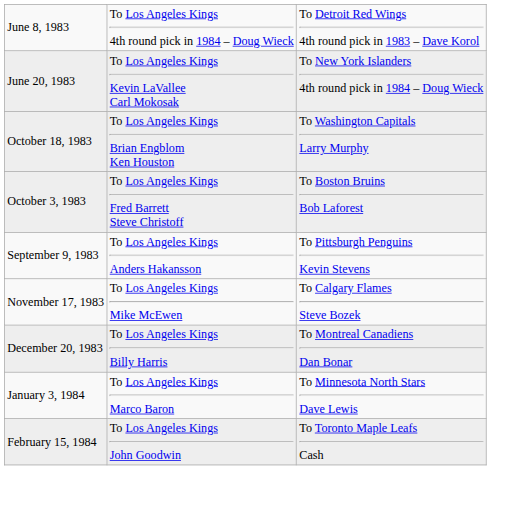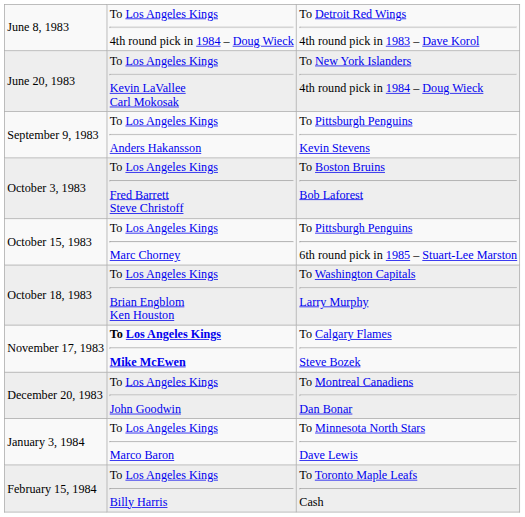rows swapped: September 9, 1983 <-> October 18, 1983
+ row: October 15, 1983 | To Los Angeles Kings Marc Chorney | To Pittsburgh Penguins 6th round pick in 1985 – Stuart-Lee Marston
November 17, 1983 | column 2: normal -> bold
December 20, 1983 | column 2: To Los Angeles Kings Billy Harris -> To Los Angeles Kings John Goodwin
February 15, 1984 | column 2: To Los Angeles Kings John Goodwin -> To Los Angeles Kings Billy Harris
